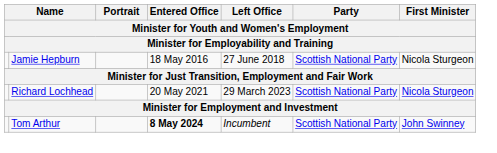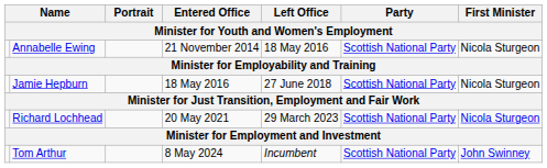+ row: Annabelle Ewing | 21 November 2014 | 18 May 2016 | Scottish National Party | Nicola Sturgeon
Tom Arthur | Entered Office: bold -> normal
